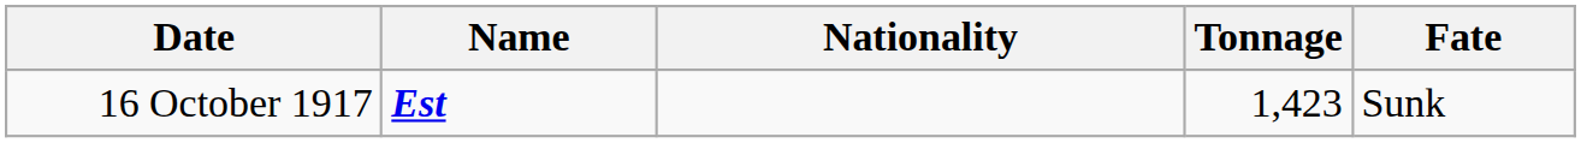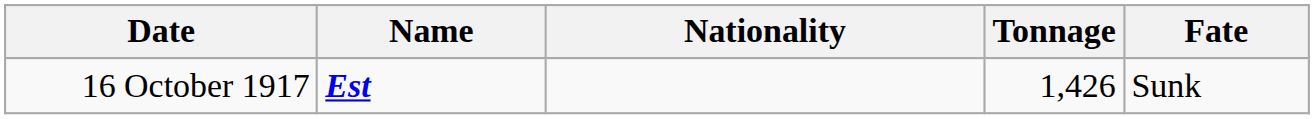16 October 1917 | Tonnage: 1,423 -> 1,426
